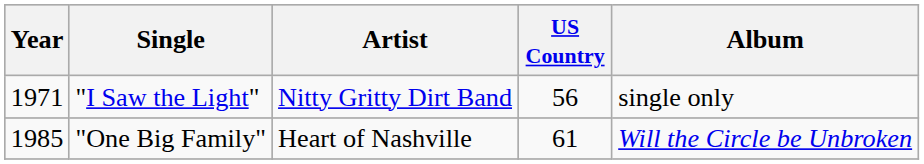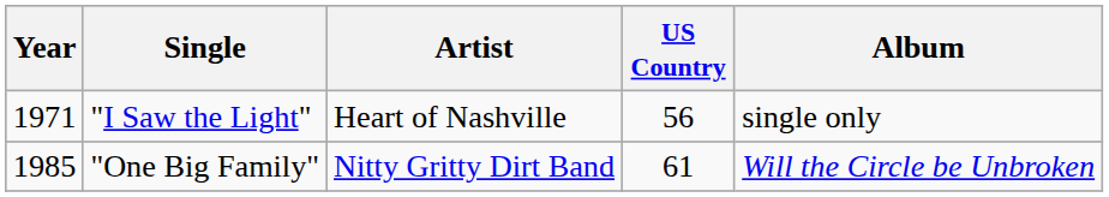"I Saw the Light" | Artist: Nitty Gritty Dirt Band -> Heart of Nashville
"One Big Family" | Artist: Heart of Nashville -> Nitty Gritty Dirt Band
